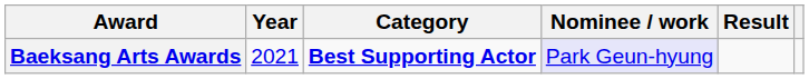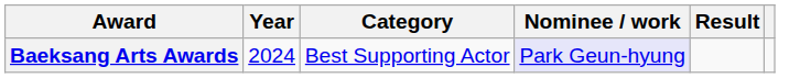Baeksang Arts Awards | Year: 2021 -> 2024
Baeksang Arts Awards | Category: bold -> normal
